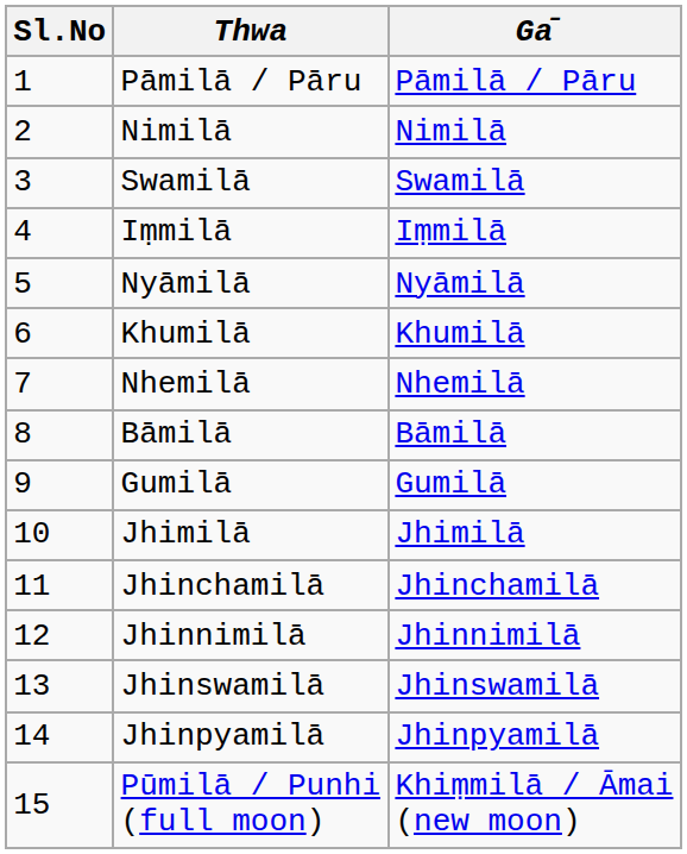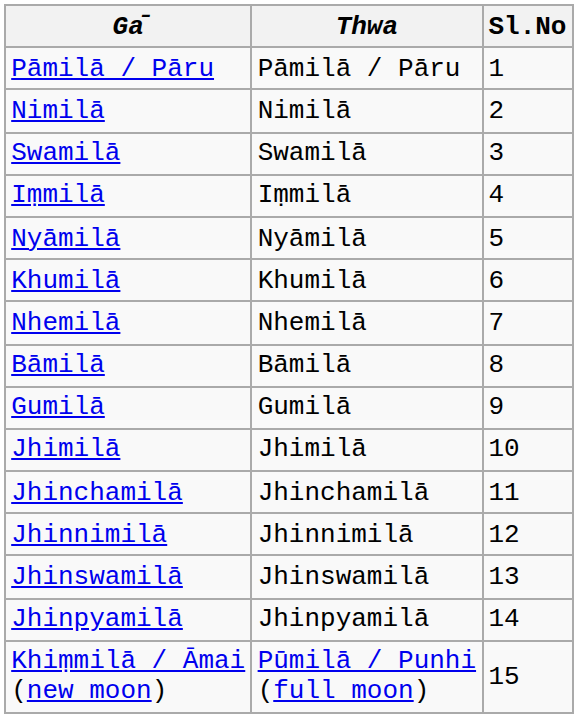columns swapped: Sl.No <-> Gа̄
